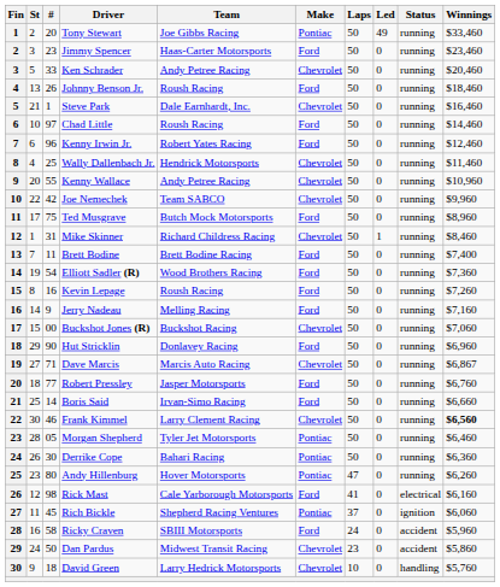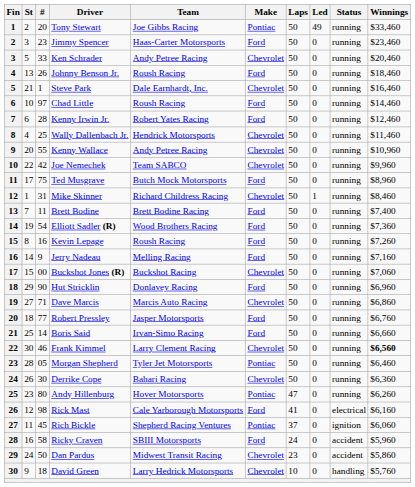Kenny Irwin Jr. | #: 96 -> 28
Dave Marcis | Winnings: $6,867 -> $6,860
Derrike Cope | Make: Pontiac -> Chevrolet
